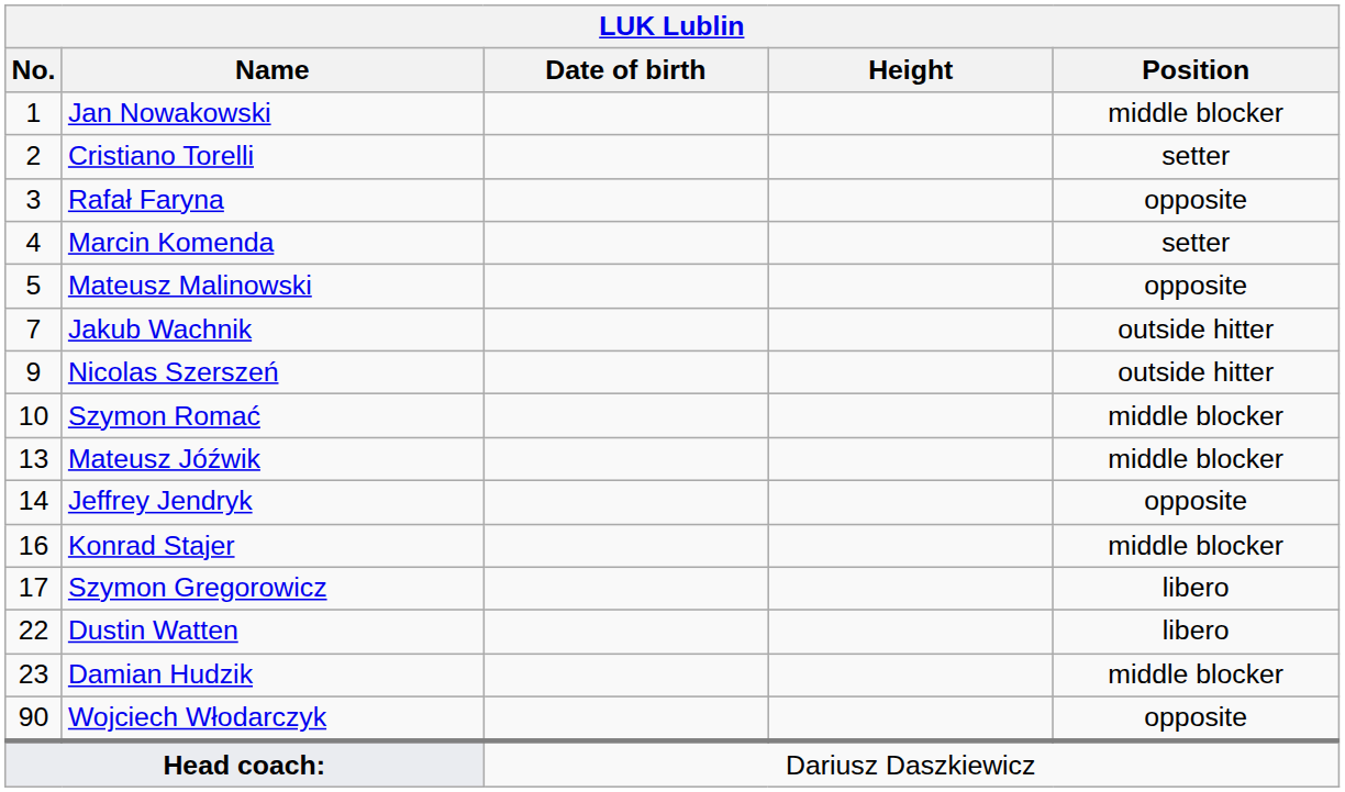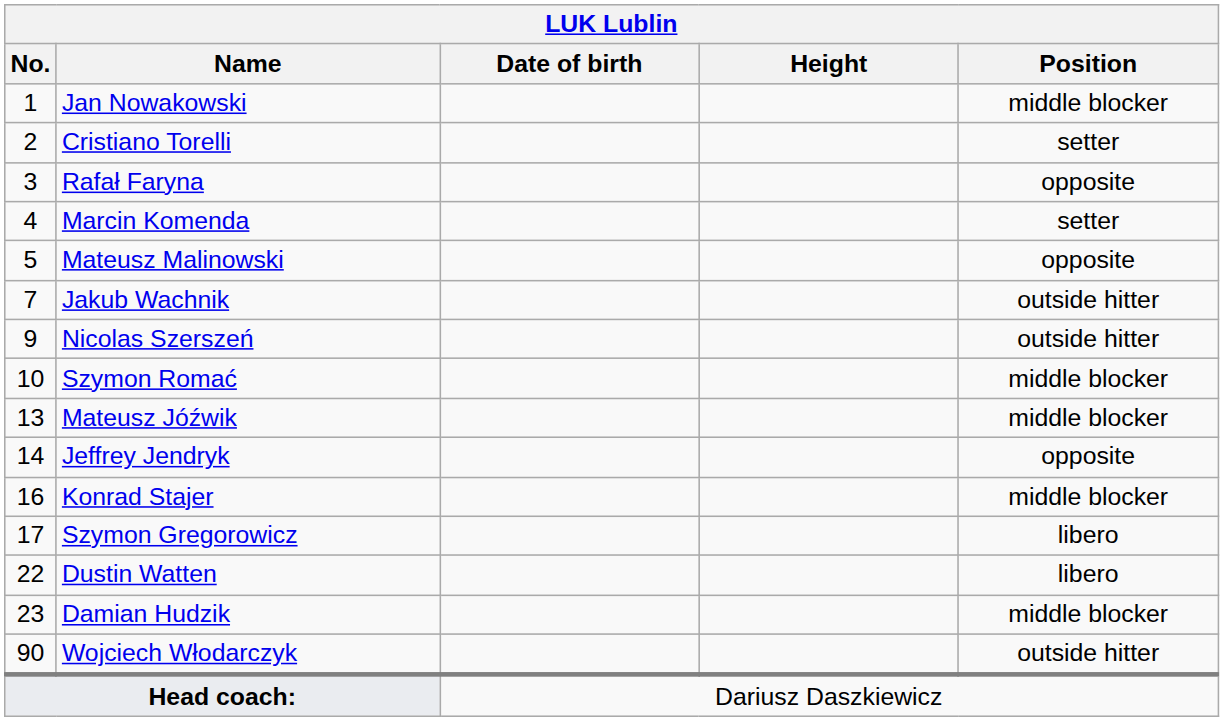Wojciech Włodarczyk | Position: opposite -> outside hitter
